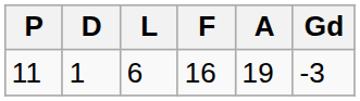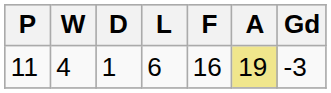+ column: W | 4
11 | A: no background -> khaki background
